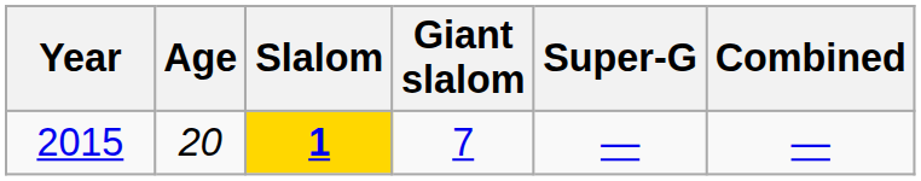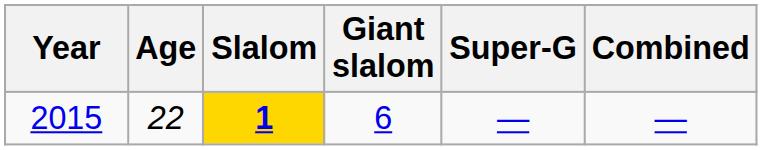2015 | Age: 20 -> 22
2015 | Giant slalom: 7 -> 6
